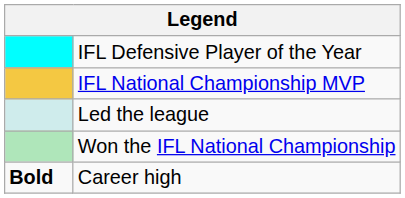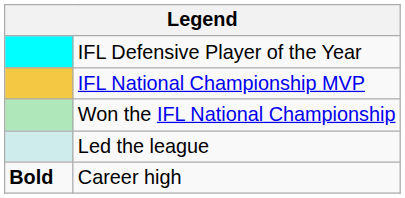rows swapped: Won the IFL National Championship <-> Led the league
